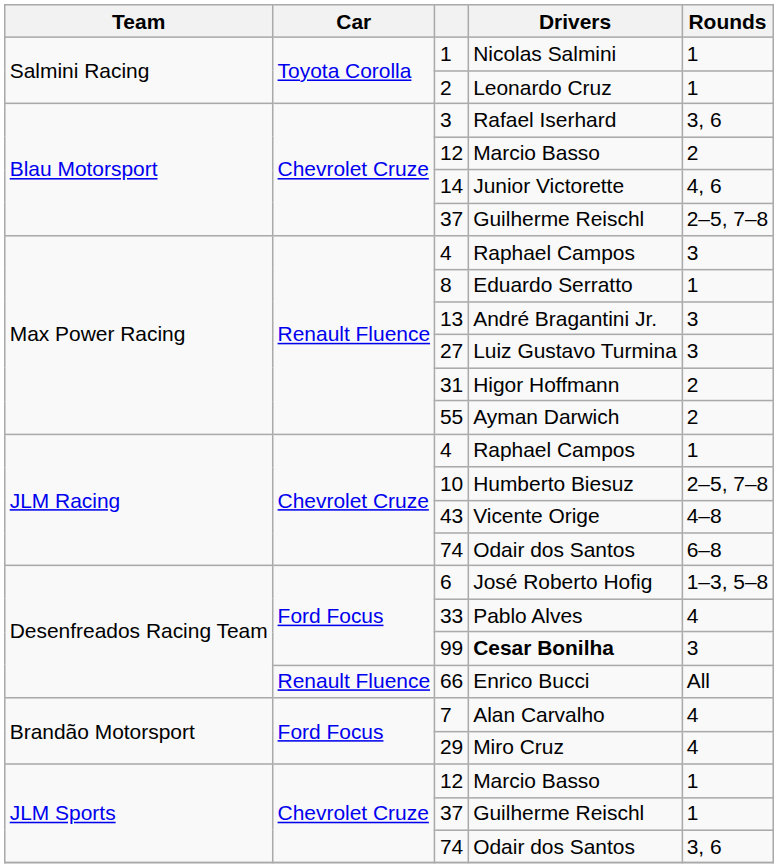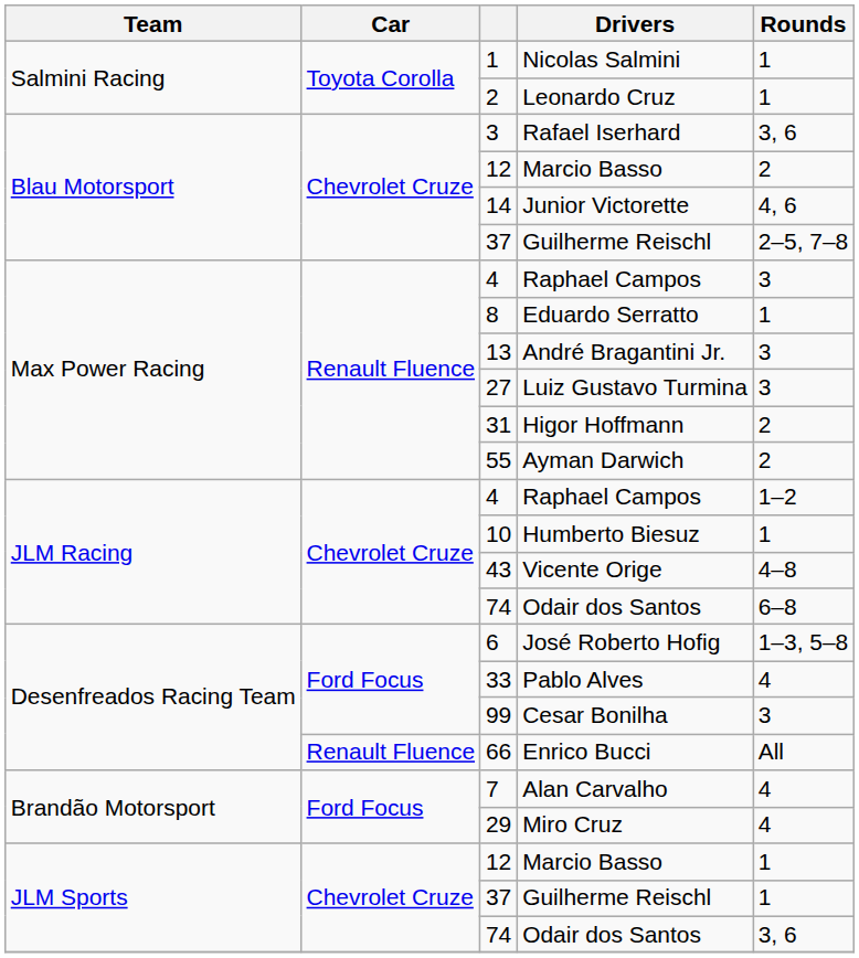JLM Racing / 4 | Rounds: 1 -> 1–2
10 | Rounds: 2–5, 7–8 -> 1
99 | Drivers: bold -> normal
